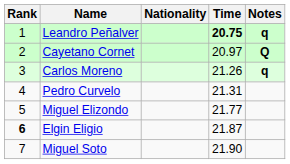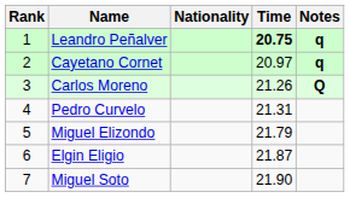Cayetano Cornet | Notes: Q -> q
Carlos Moreno | Notes: q -> Q
Miguel Elizondo | Time: 21.77 -> 21.79
Elgin Eligio | Rank: bold -> normal
